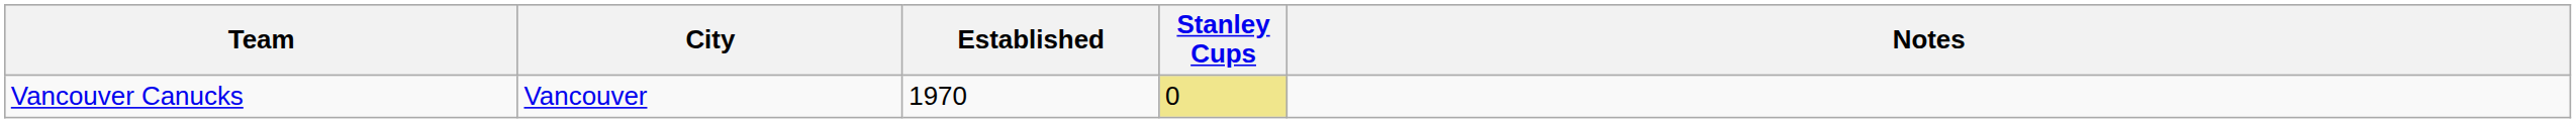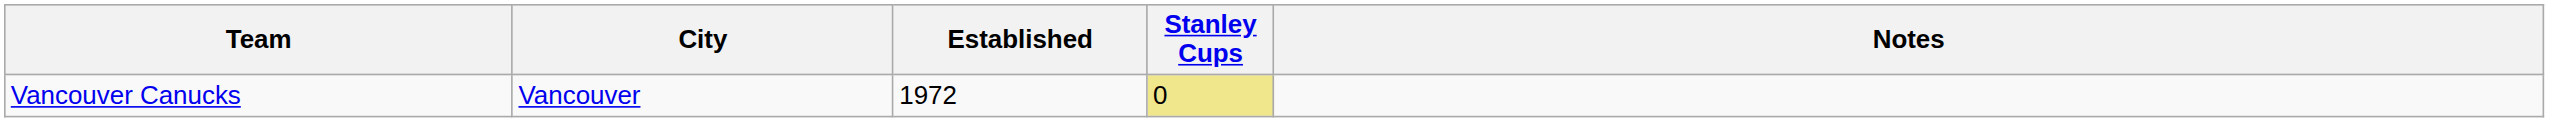Vancouver Canucks | Established: 1970 -> 1972
